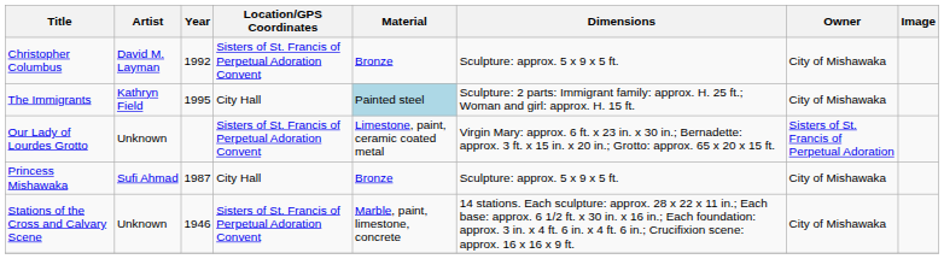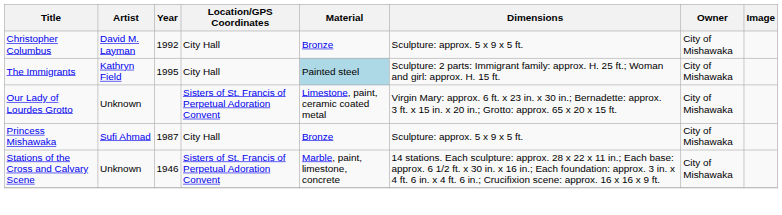Christopher Columbus | Location/GPS Coordinates: Sisters of St. Francis of Perpetual Adoration Convent -> City Hall
Our Lady of Lourdes Grotto | Owner: Sisters of St. Francis of Perpetual Adoration -> City of Mishawaka
